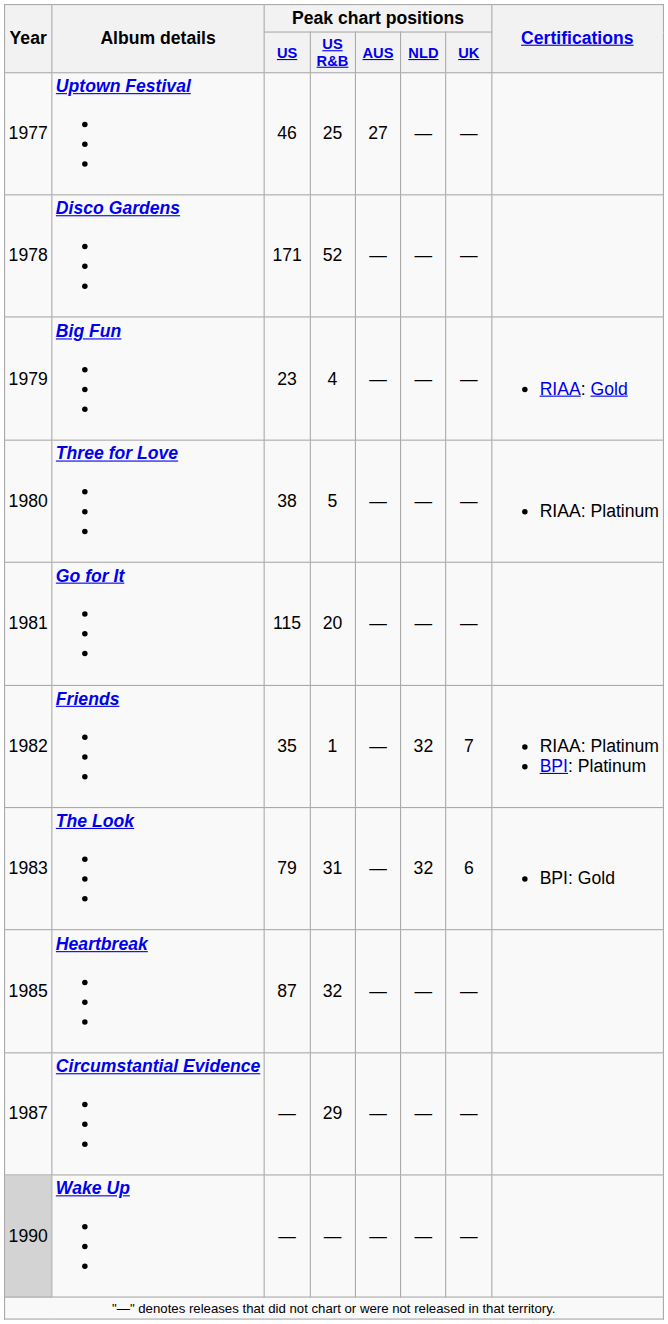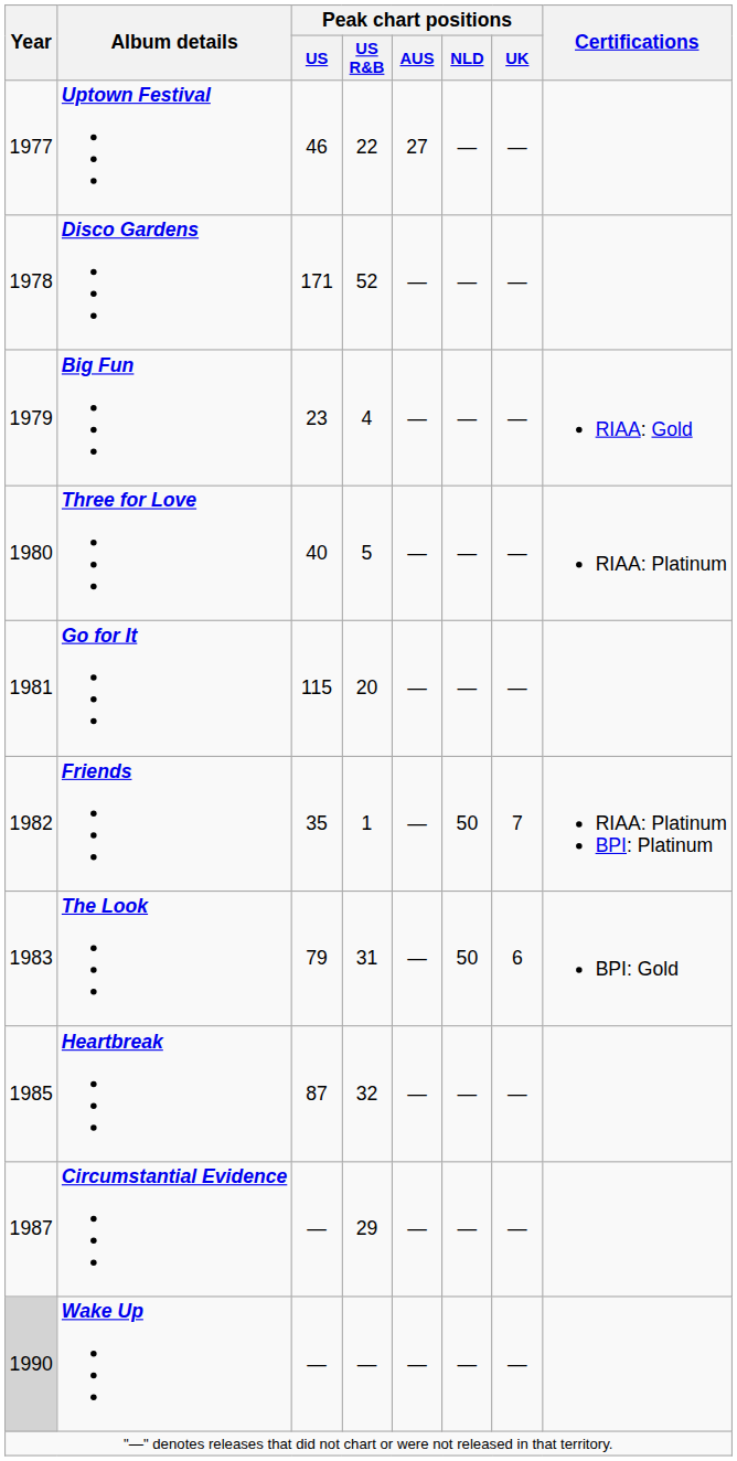Uptown Festival | Peak chart positions / US R&B: 25 -> 22
Three for Love | Peak chart positions / US: 38 -> 40
Friends | Peak chart positions / NLD: 32 -> 50
The Look | Peak chart positions / NLD: 32 -> 50
